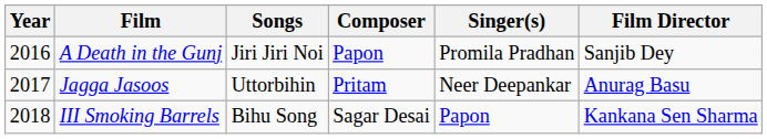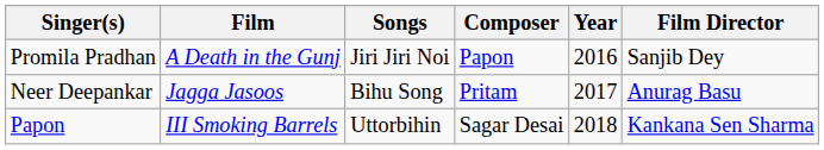columns swapped: Year <-> Singer(s)
Jagga Jasoos | Songs: Uttorbihin -> Bihu Song
III Smoking Barrels | Songs: Bihu Song -> Uttorbihin
